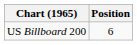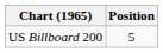US Billboard 200 | Position: 6 -> 5
